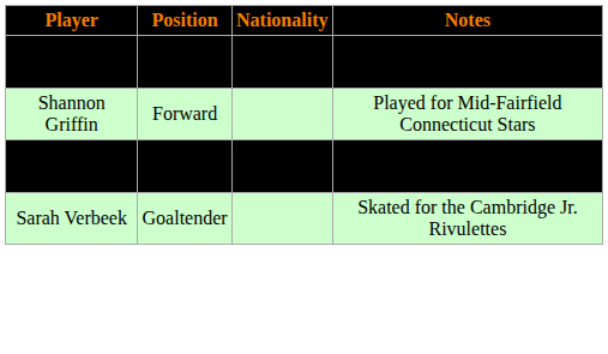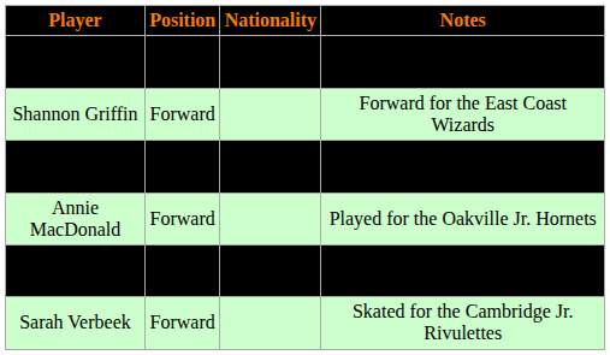Sharon Frankel | Notes: Forward for the East Coast Wizards -> Played for Mid-Fairfield Connecticut Stars
Shannon Griffin | Notes: Played for Mid-Fairfield Connecticut Stars -> Forward for the East Coast Wizards
+ row: Amanda Harris | Forward | Attended Onyario Hockey Academy
+ row: Annie MacDonald | Forward | Played for the Oakville Jr. Hornets
Sarah Verbeek | Position: Goaltender -> Forward
